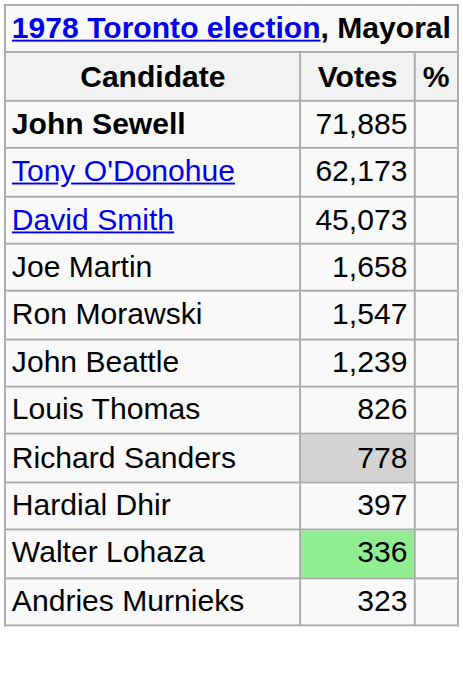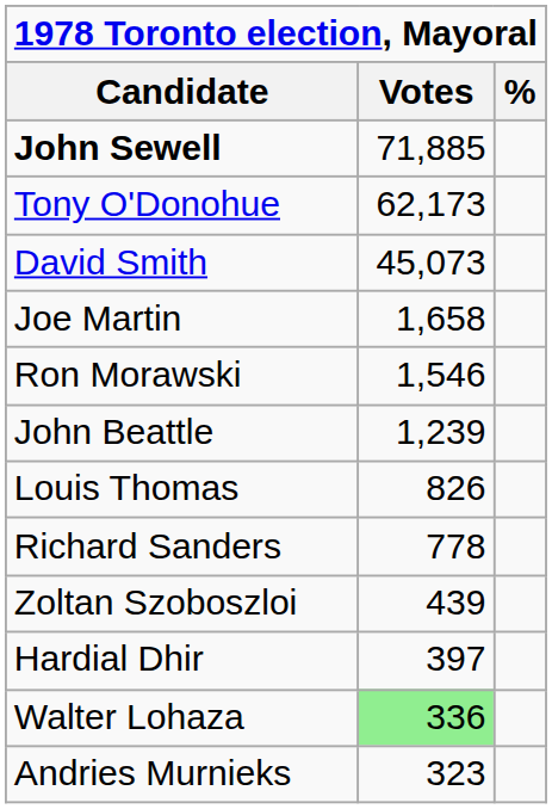Ron Morawski | Votes: 1,547 -> 1,546
Richard Sanders | Votes: lightgrey background -> no background
+ row: Zoltan Szoboszloi | 439
